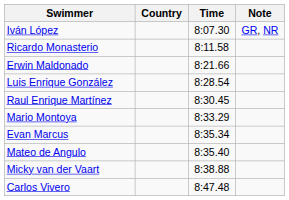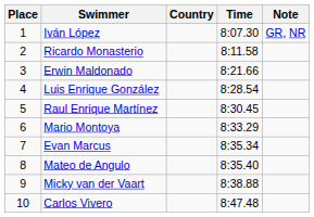+ column: Place | 1 | 2 | 3 | 4 | 5 | 6 | 7 | 8 | 9 | 10
